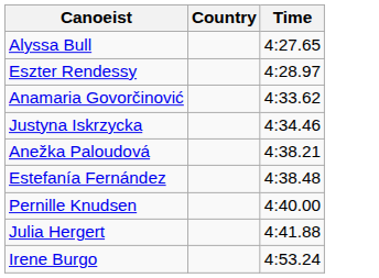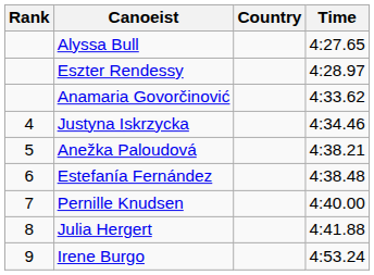+ column: Rank | 4 | 5 | 6 | 7 | 8 | 9
